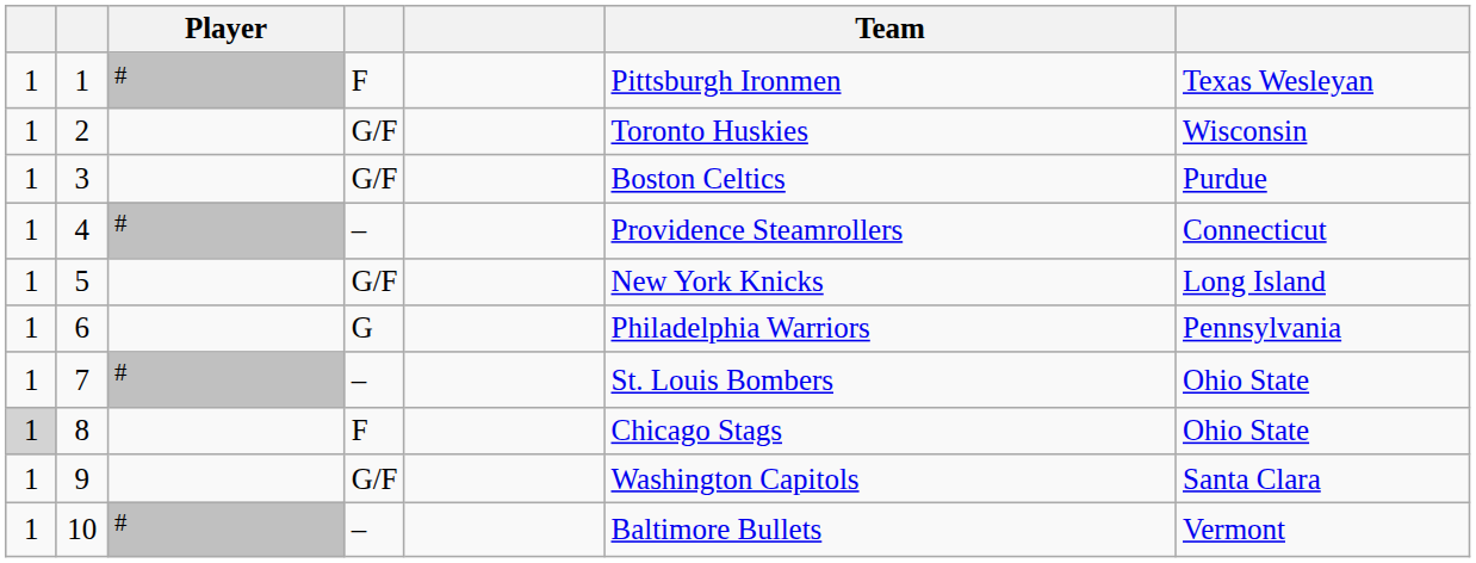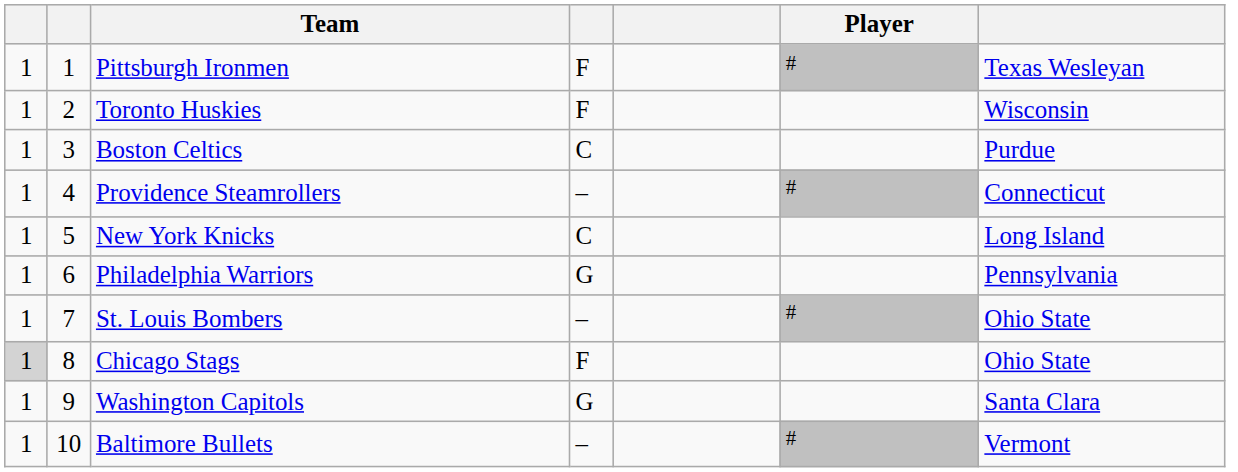columns swapped: Player <-> Team
2 | column 4: G/F -> F
3 | column 4: G/F -> C
5 | column 4: G/F -> C
9 | column 4: G/F -> G
